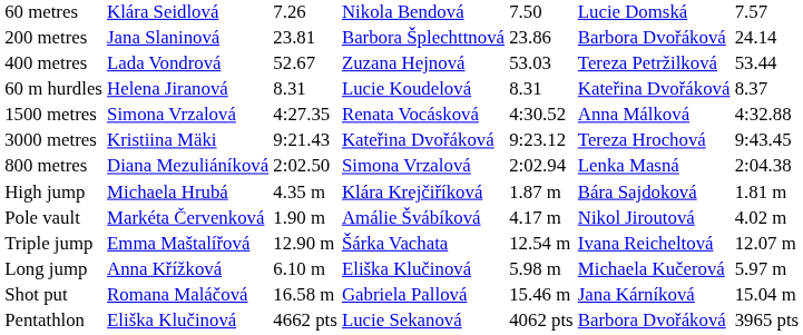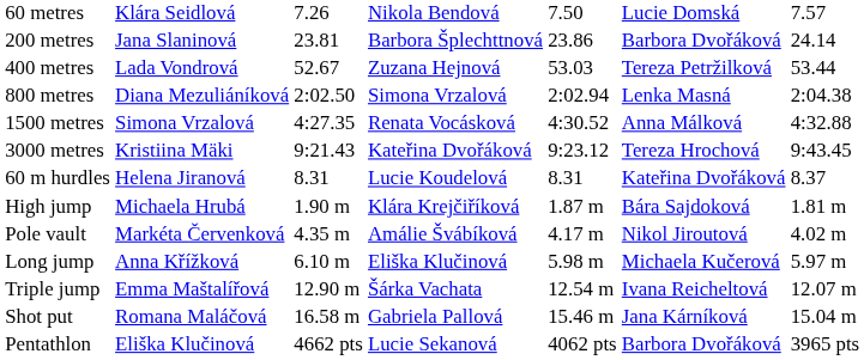rows swapped: 800 metres <-> 60 m hurdles
High jump | column 3: 4.35 m -> 1.90 m
Pole vault | column 3: 1.90 m -> 4.35 m
rows swapped: Long jump <-> Triple jump
